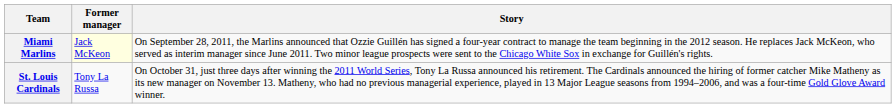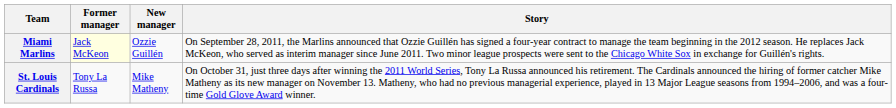+ column: New manager | Ozzie Guillén | Mike Matheny
